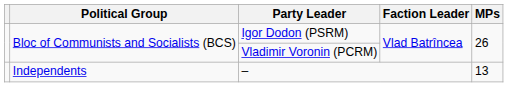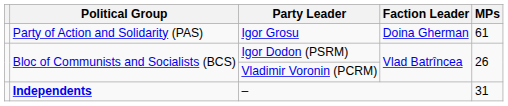+ row: Party of Action and Solidarity (PAS) | Igor Grosu | Doina Gherman | 61
– | Political Group: normal -> bold
– | MPs: 13 -> 31
